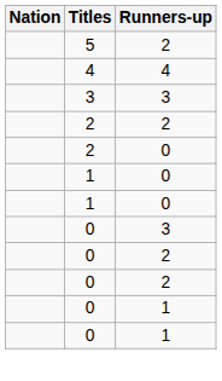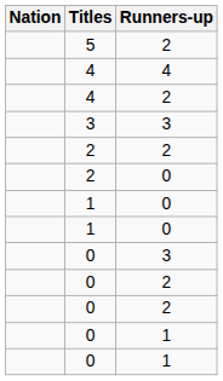+ row: 4 | 2
